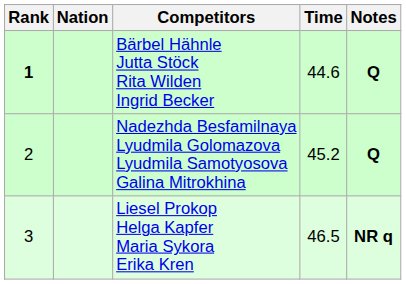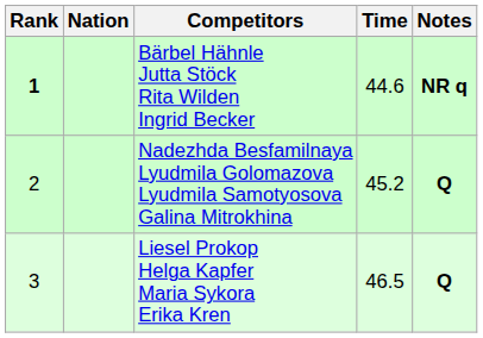Bärbel Hähnle Jutta Stöck Rita Wilden Ingrid Becker | Notes: Q -> NR q
Liesel Prokop Helga Kapfer Maria Sykora Erika Kren | Notes: NR q -> Q
